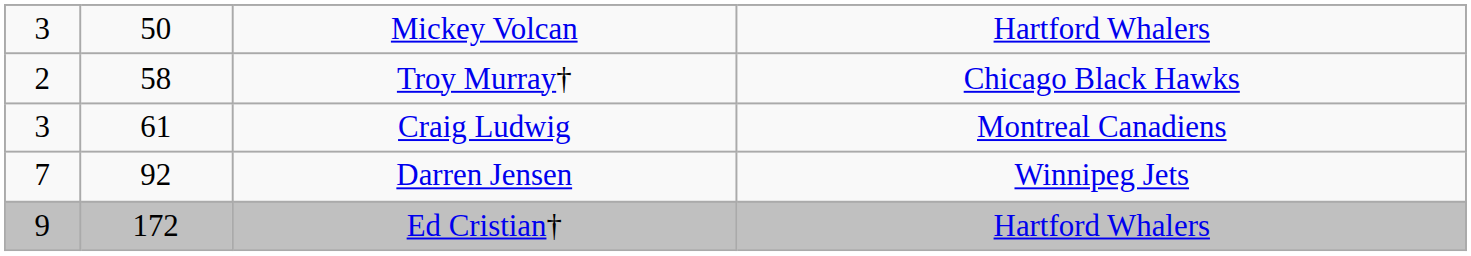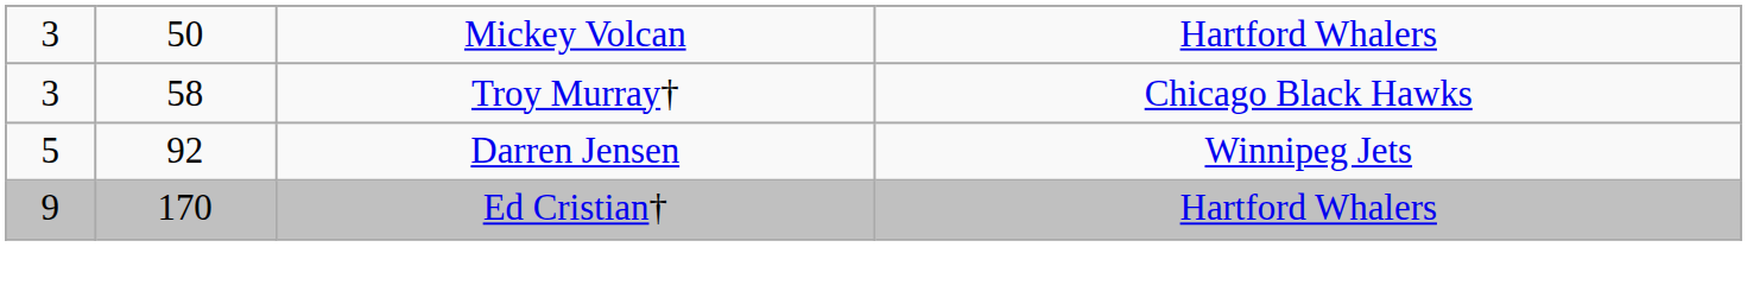Troy Murray† | column 1: 2 -> 3
- row: 3 | 61 | Craig Ludwig | Montreal Canadiens
Darren Jensen | column 1: 7 -> 5
Ed Cristian† | column 2: 172 -> 170
